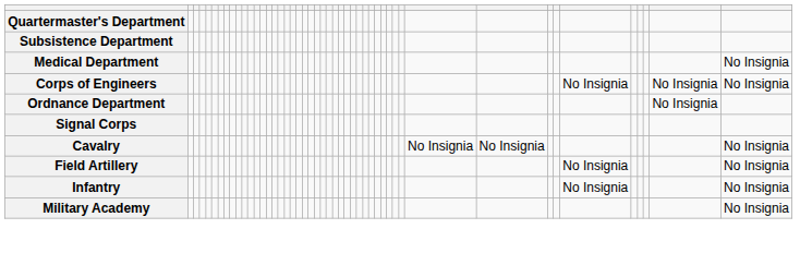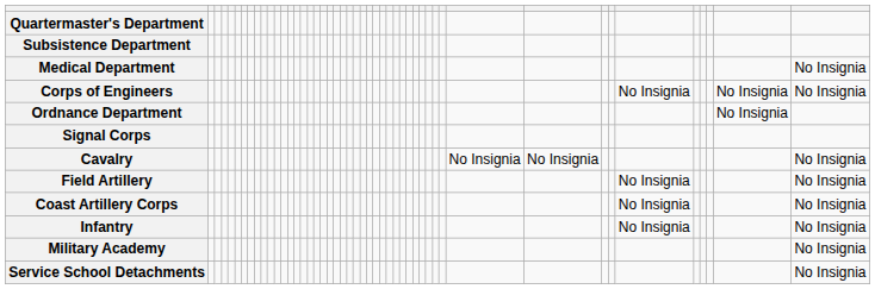+ row: Coast Artillery Corps | No Insignia | No Insignia
+ row: Service School Detachments | No Insignia
